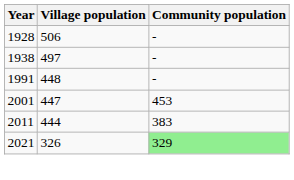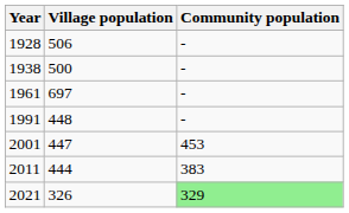1938 | Village population: 497 -> 500
+ row: 1961 | 697 | -
